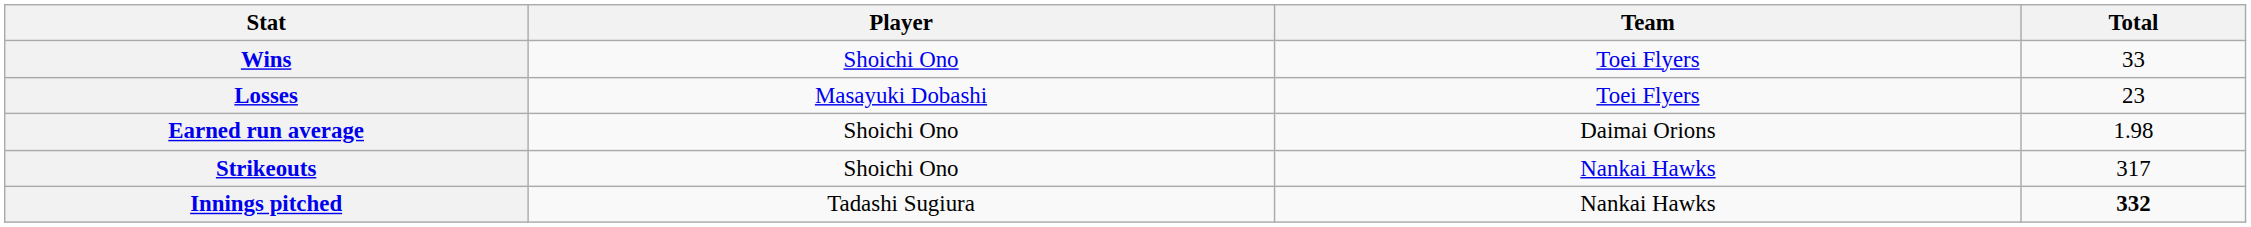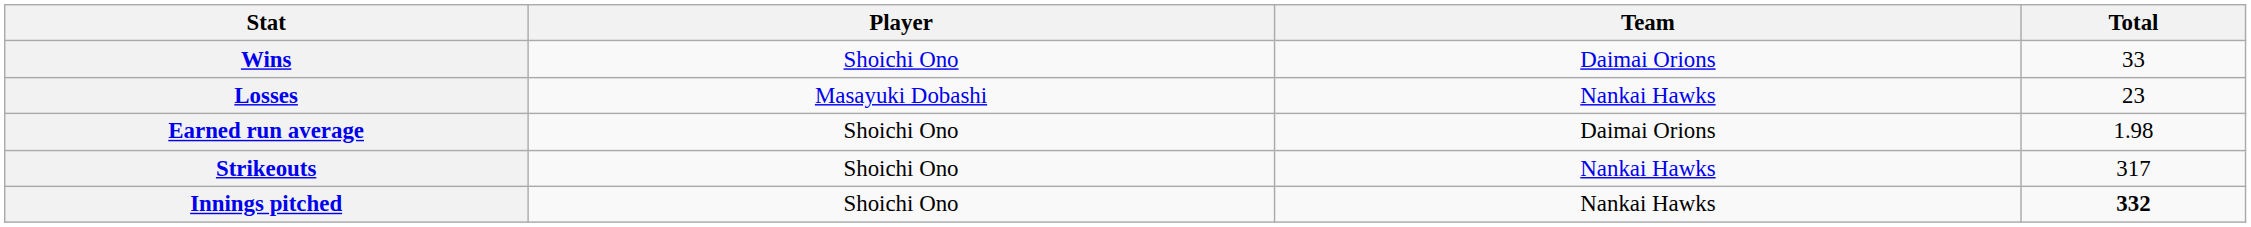Wins | Team: Toei Flyers -> Daimai Orions
Losses | Team: Toei Flyers -> Nankai Hawks
Innings pitched | Player: Tadashi Sugiura -> Shoichi Ono
